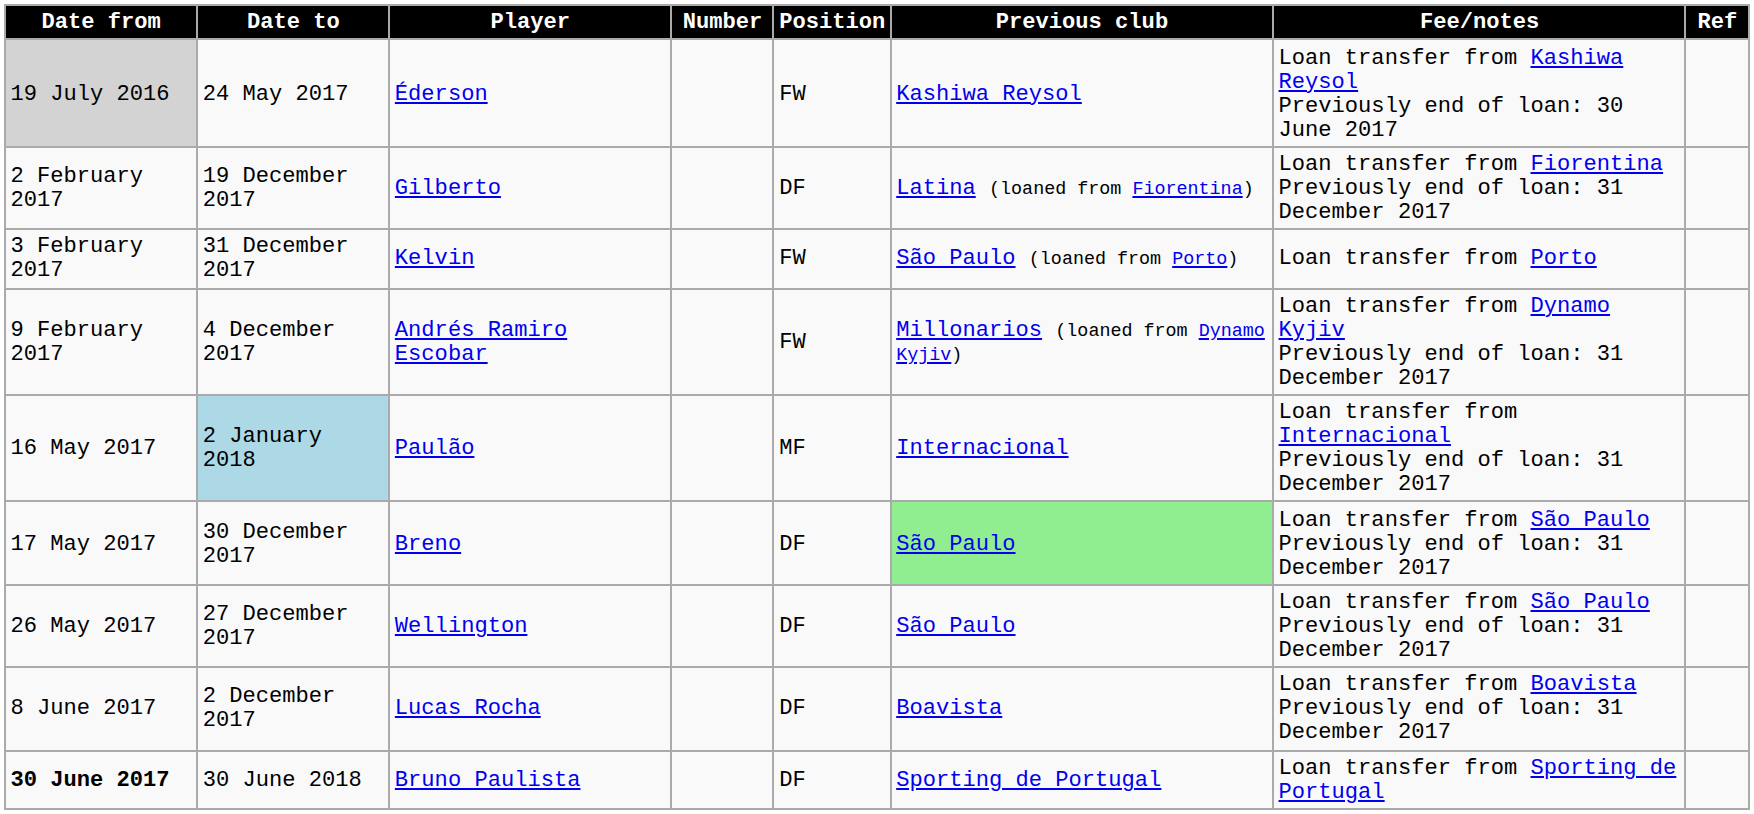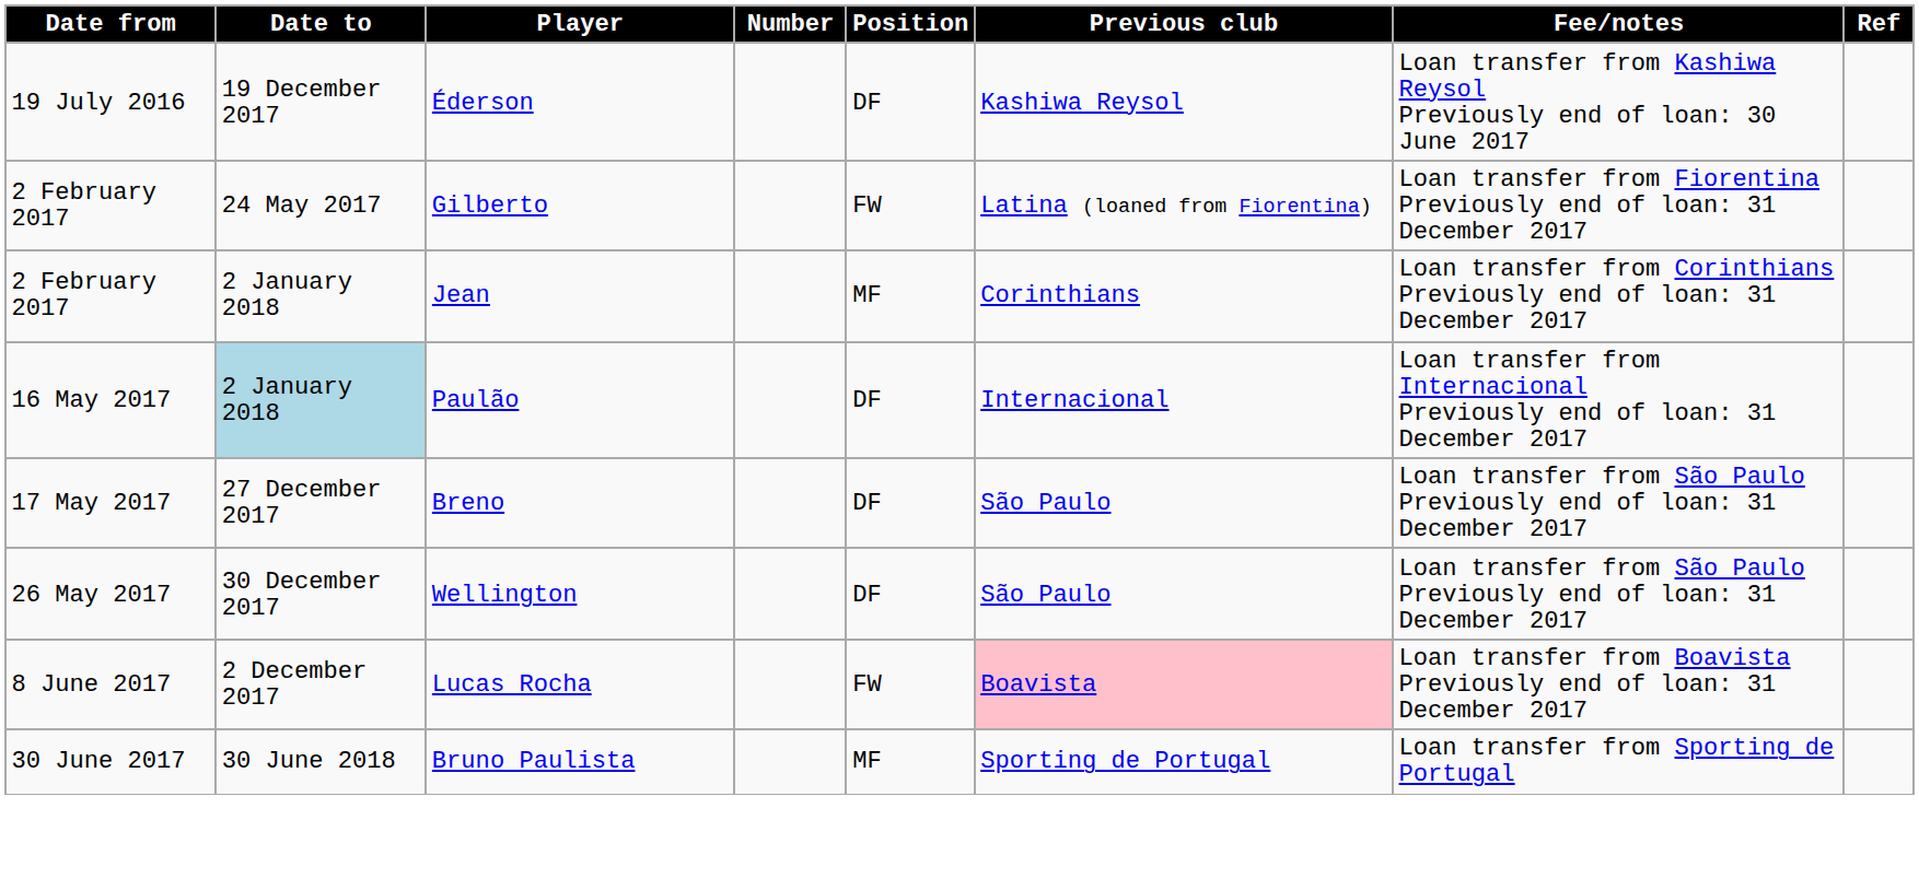Éderson | Date from: lightgrey background -> no background
Éderson | Date to: 24 May 2017 -> 19 December 2017
Éderson | Position: FW -> DF
Gilberto | Date to: 19 December 2017 -> 24 May 2017
Gilberto | Position: DF -> FW
+ row: 2 February 2017 | 2 January 2018 | Jean | MF | Corinthians | Loan transfer from Corinthians Previously end of loan: 31 December 2017
- row: 3 February 2017 | 31 December 2017 | Kelvin | FW | São Paulo (loaned from Porto) | Loan transfer from Porto
- row: 9 February 2017 | 4 December 2017 | Andrés Ramiro Escobar | FW | Millonarios (loaned from Dynamo Kyjiv) | Loan transfer from Dynamo Kyjiv Previously end of loan: 31 December 2017
Paulão | Position: MF -> DF
Breno | Date to: 30 December 2017 -> 27 December 2017
Breno | Previous club: lightgreen background -> no background
Wellington | Date to: 27 December 2017 -> 30 December 2017
Lucas Rocha | Position: DF -> FW
Lucas Rocha | Previous club: no background -> pink background
Bruno Paulista | Date from: bold -> normal
Bruno Paulista | Position: DF -> MF
